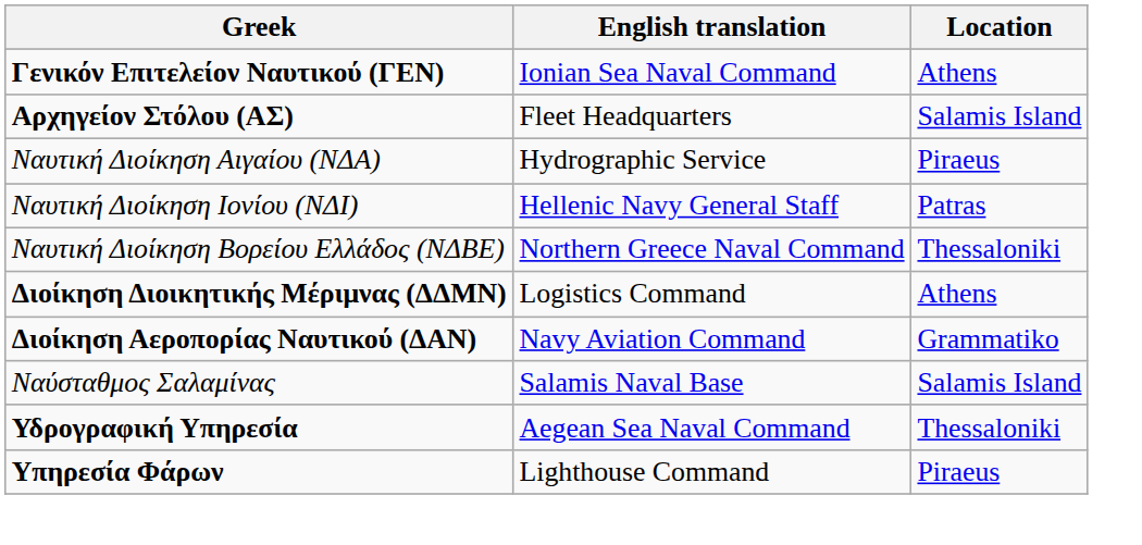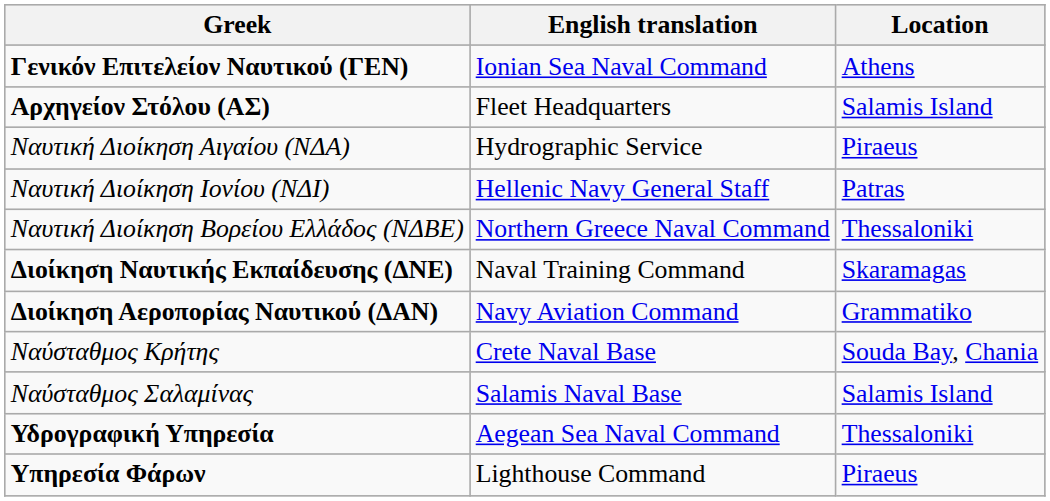+ row: Διοίκηση Ναυτικής Εκπαίδευσης (ΔΝΕ) | Naval Training Command | Skaramagas
- row: Διοίκηση Διοικητικής Μέριμνας (ΔΔΜΝ) | Logistics Command | Athens
+ row: Ναύσταθμος Κρήτης | Crete Naval Base | Souda Bay, Chania
